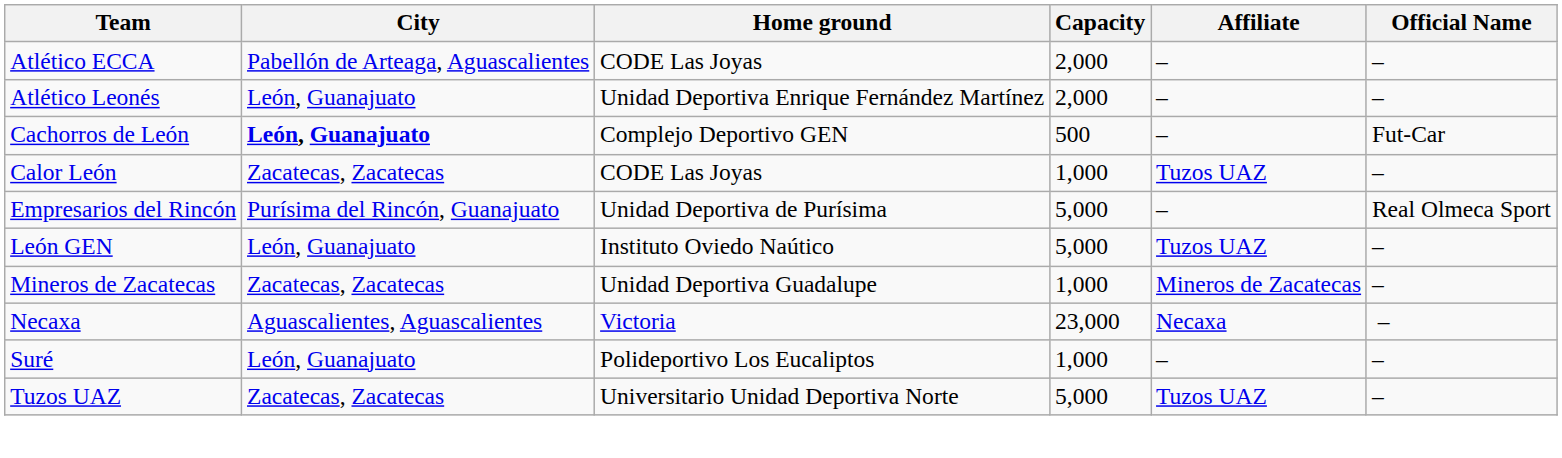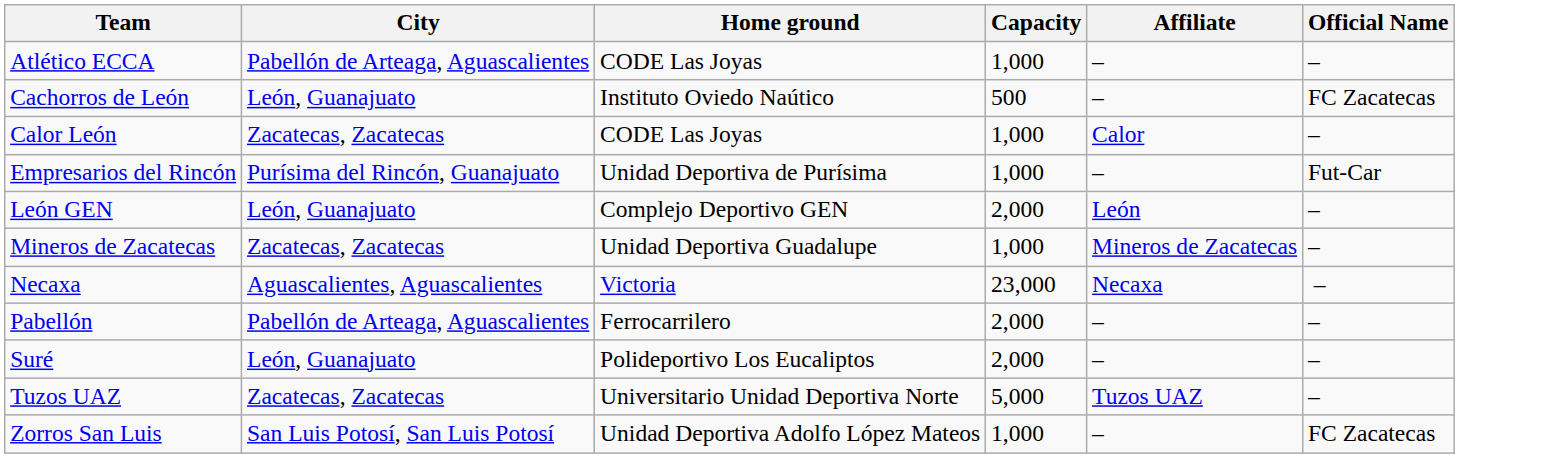Atlético ECCA | Capacity: 2,000 -> 1,000
- row: Atlético Leonés | León, Guanajuato | Unidad Deportiva Enrique Fernández Martínez | 2,000 | – | –
Cachorros de León | City: bold -> normal
Cachorros de León | Home ground: Complejo Deportivo GEN -> Instituto Oviedo Naútico
Cachorros de León | Official Name: Fut-Car -> FC Zacatecas
Calor León | Affiliate: Tuzos UAZ -> Calor
Empresarios del Rincón | Capacity: 5,000 -> 1,000
Empresarios del Rincón | Official Name: Real Olmeca Sport -> Fut-Car
León GEN | Home ground: Instituto Oviedo Naútico -> Complejo Deportivo GEN
León GEN | Capacity: 5,000 -> 2,000
León GEN | Affiliate: Tuzos UAZ -> León
+ row: Pabellón | Pabellón de Arteaga, Aguascalientes | Ferrocarrilero | 2,000 | – | –
Suré | Capacity: 1,000 -> 2,000
+ row: Zorros San Luis | San Luis Potosí, San Luis Potosí | Unidad Deportiva Adolfo López Mateos | 1,000 | – | FC Zacatecas
